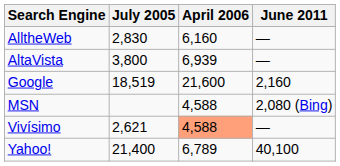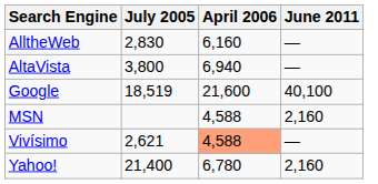AltaVista | April 2006: 6,939 -> 6,940
Google | June 2011: 2,160 -> 40,100
MSN | June 2011: 2,080 (Bing) -> 2,160
Yahoo! | April 2006: 6,789 -> 6,780
Yahoo! | June 2011: 40,100 -> 2,160
